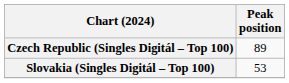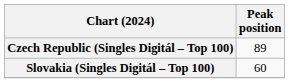Slovakia (Singles Digitál – Top 100) | Peak position: 53 -> 60
